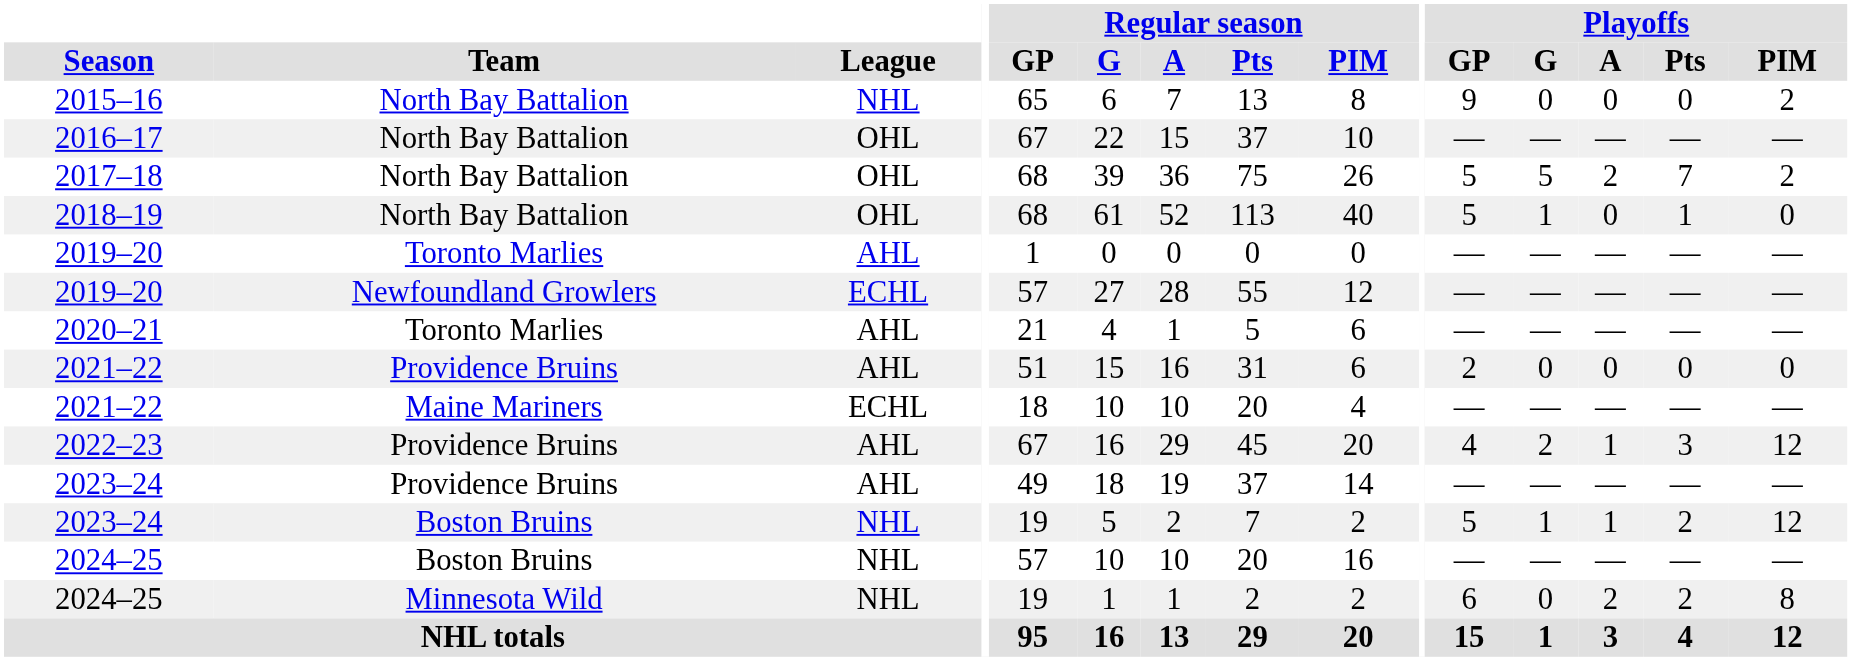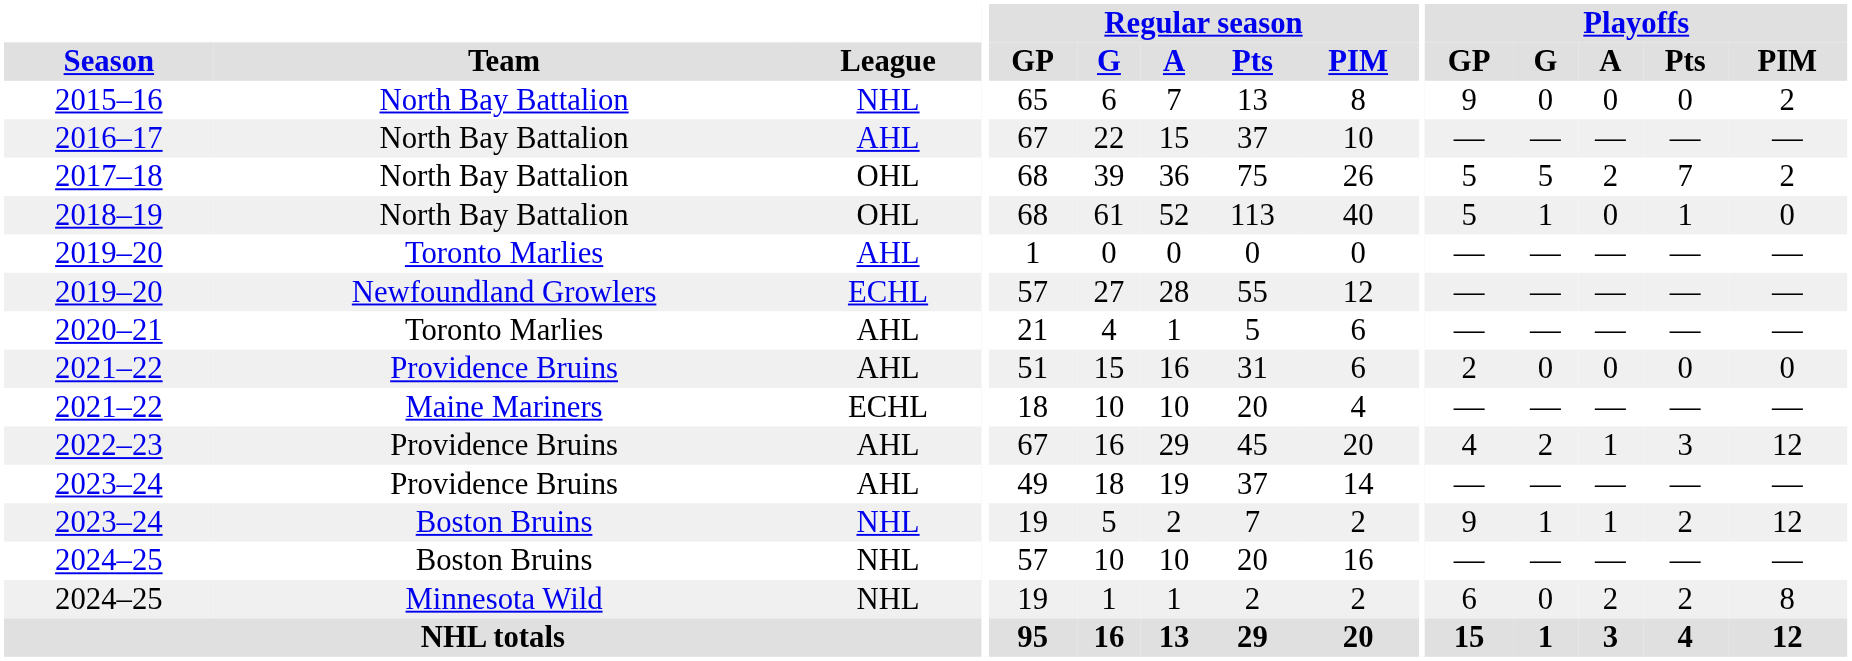2016–17 | League: OHL -> AHL
2023–24 / Boston Bruins | Playoffs / GP: 5 -> 9
